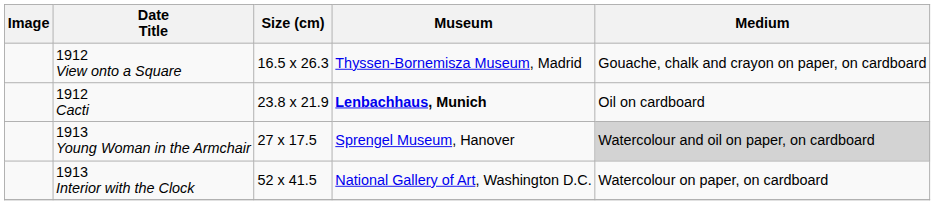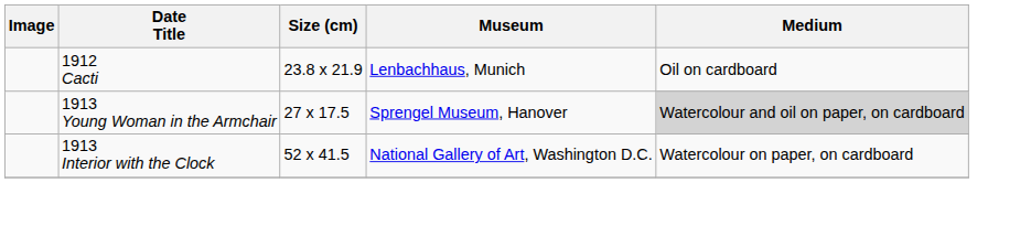- row: 1912 View onto a Square | 16.5 x 26.3 | Thyssen-Bornemisza Museum, Madrid | Gouache, chalk and crayon on paper, on cardboard
1912 Cacti | Museum: bold -> normal
